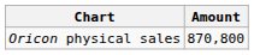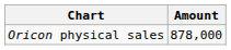Oricon physical sales | Amount: 870,800 -> 878,000
